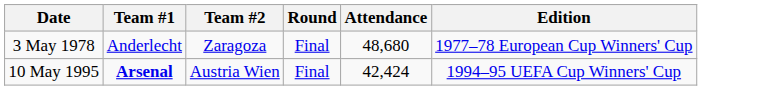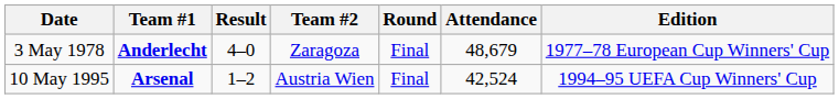+ column: Result | 4–0 | 1–2
3 May 1978 | Team #1: normal -> bold
3 May 1978 | Attendance: 48,680 -> 48,679
10 May 1995 | Attendance: 42,424 -> 42,524
